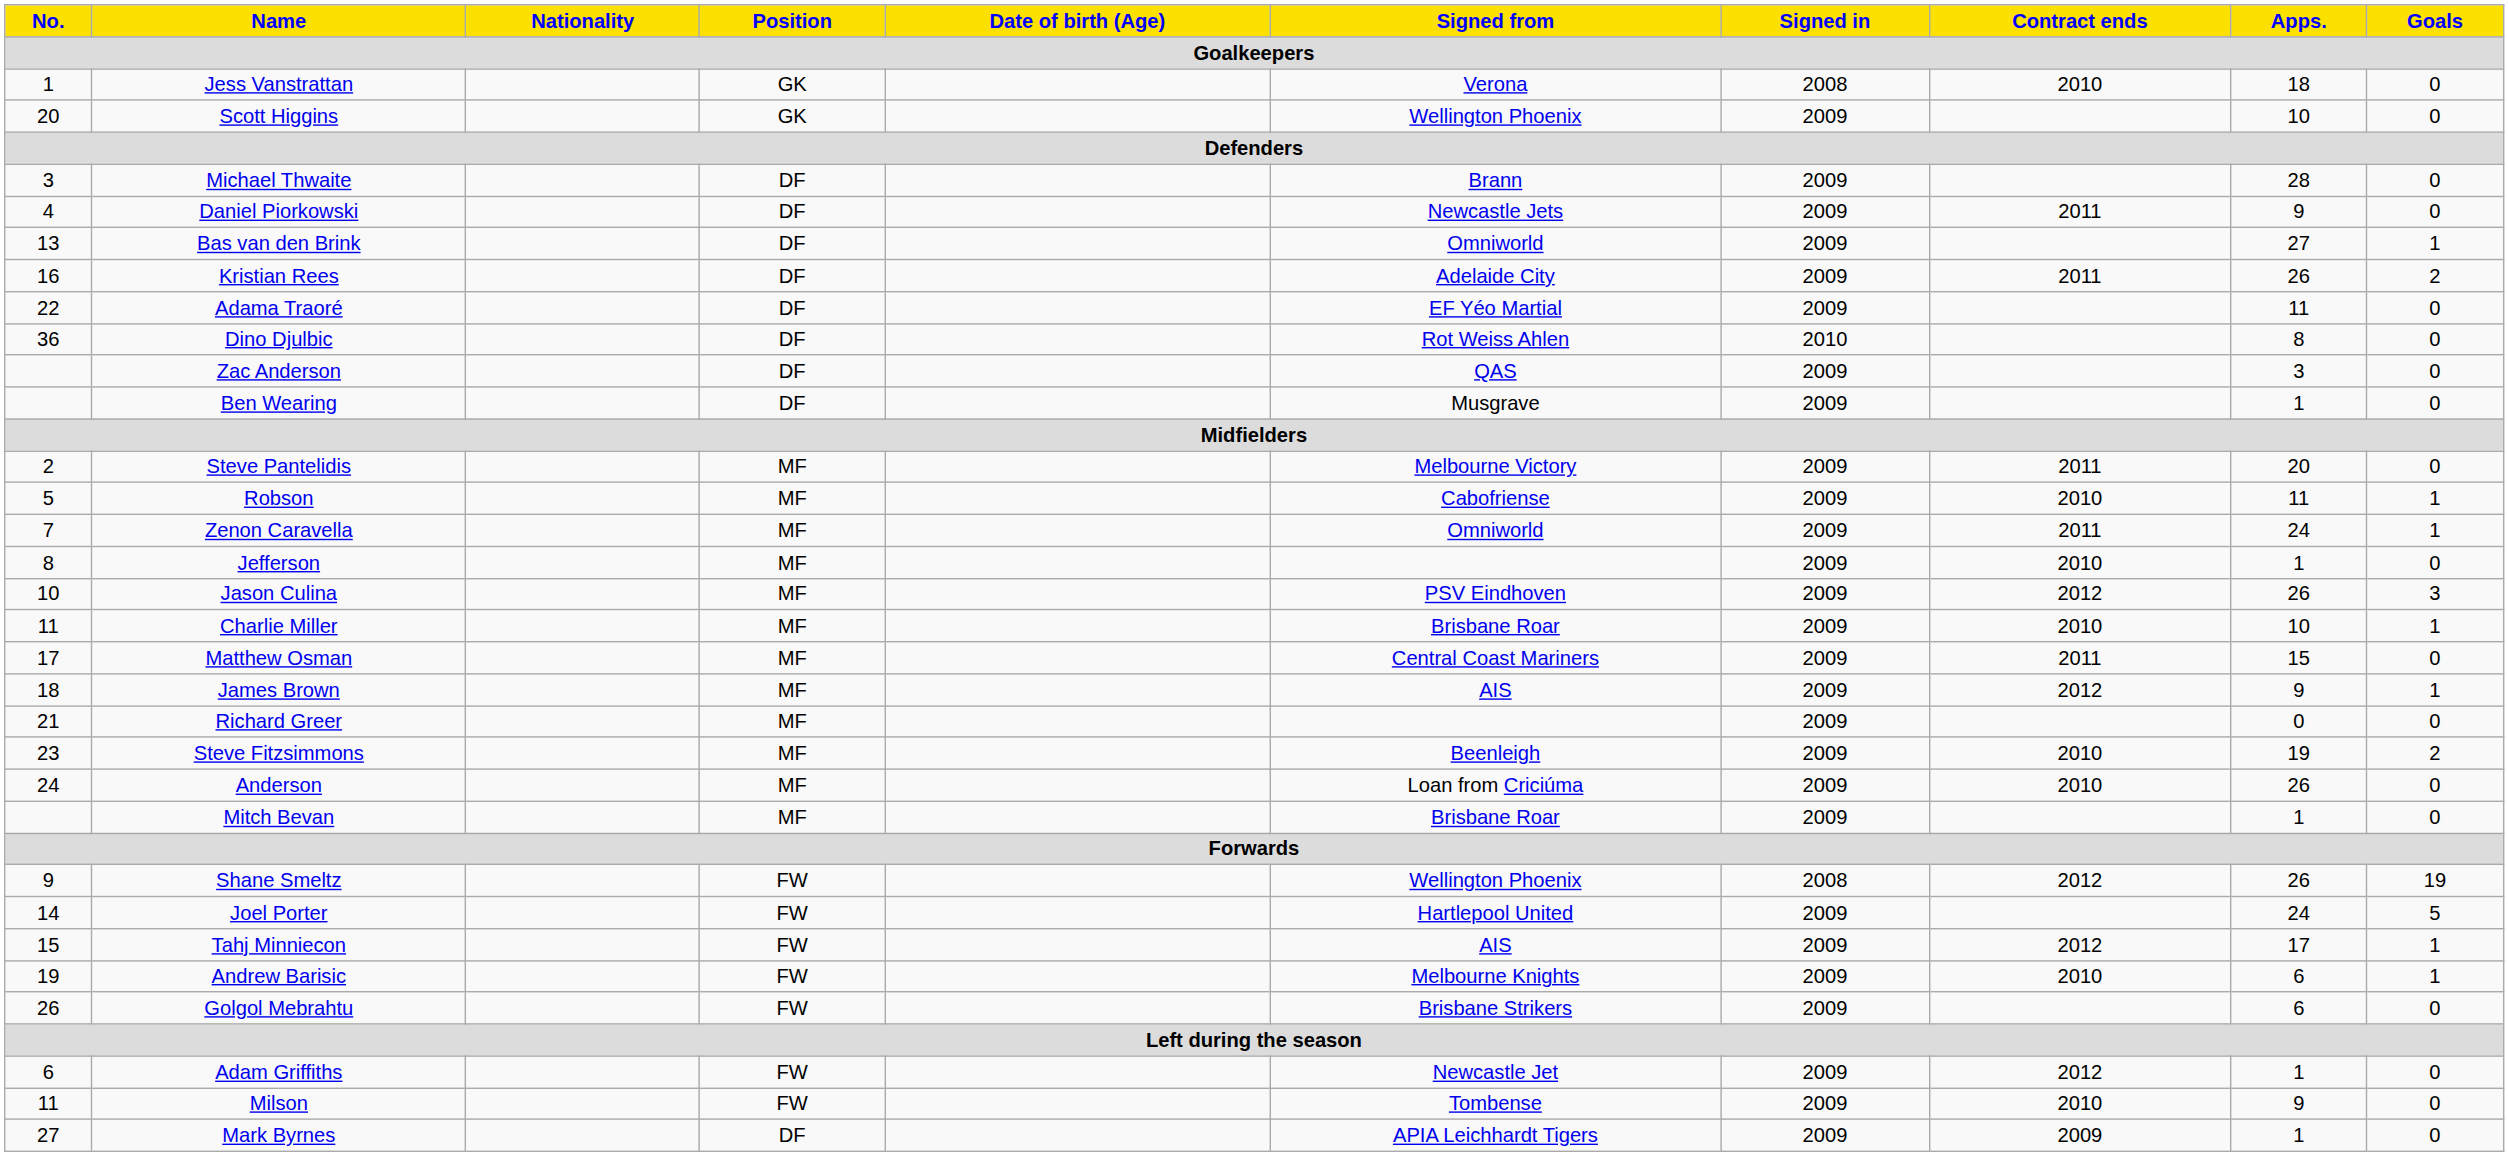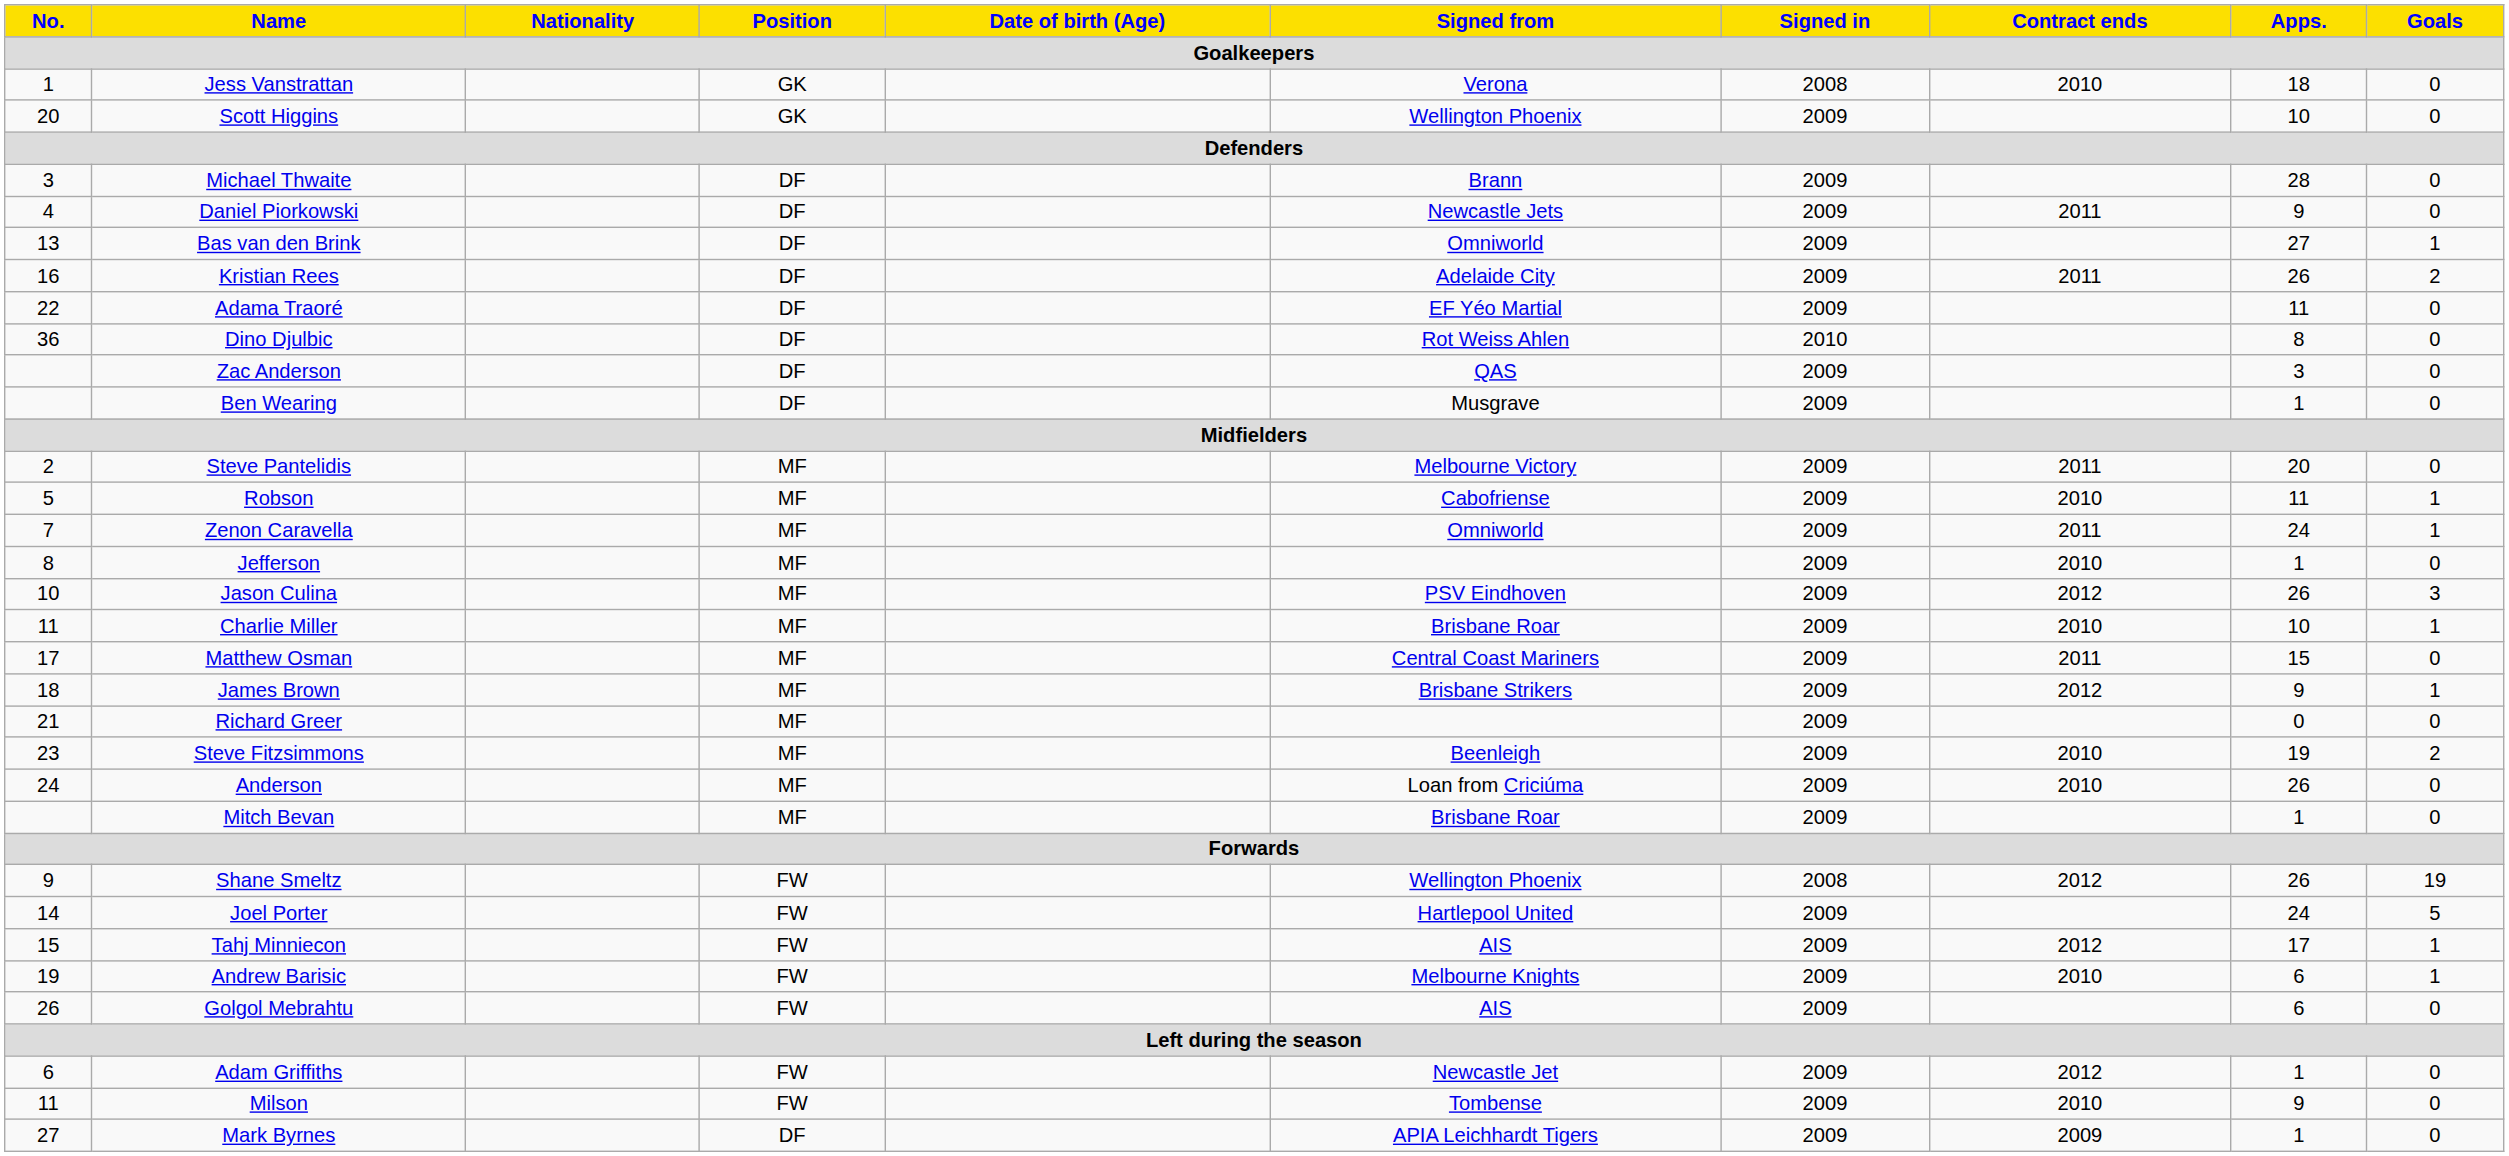James Brown | Signed from: AIS -> Brisbane Strikers
Golgol Mebrahtu | Signed from: Brisbane Strikers -> AIS
